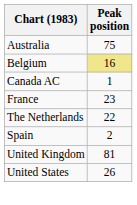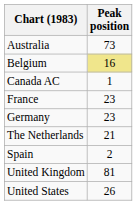Australia | Peak position: 75 -> 73
+ row: Germany | 23
The Netherlands | Peak position: 22 -> 21
